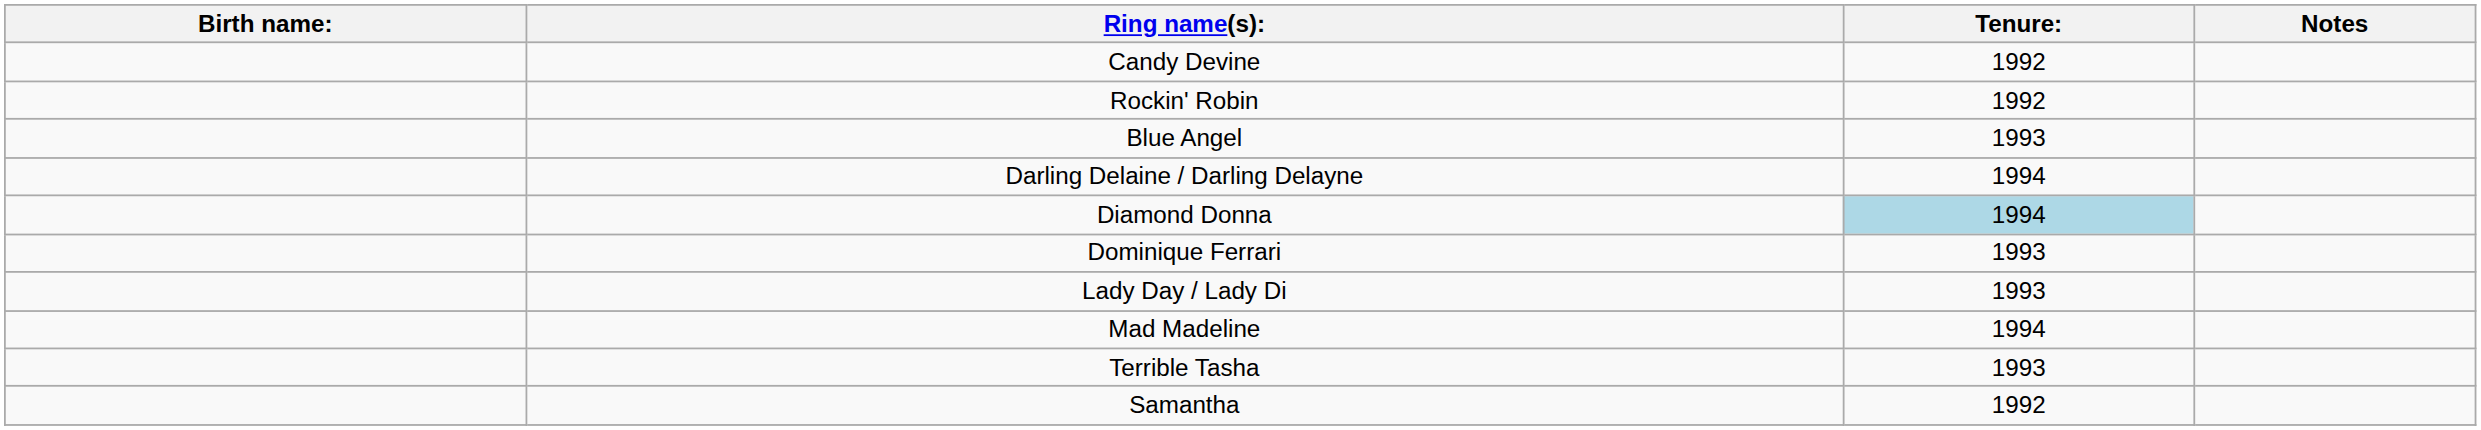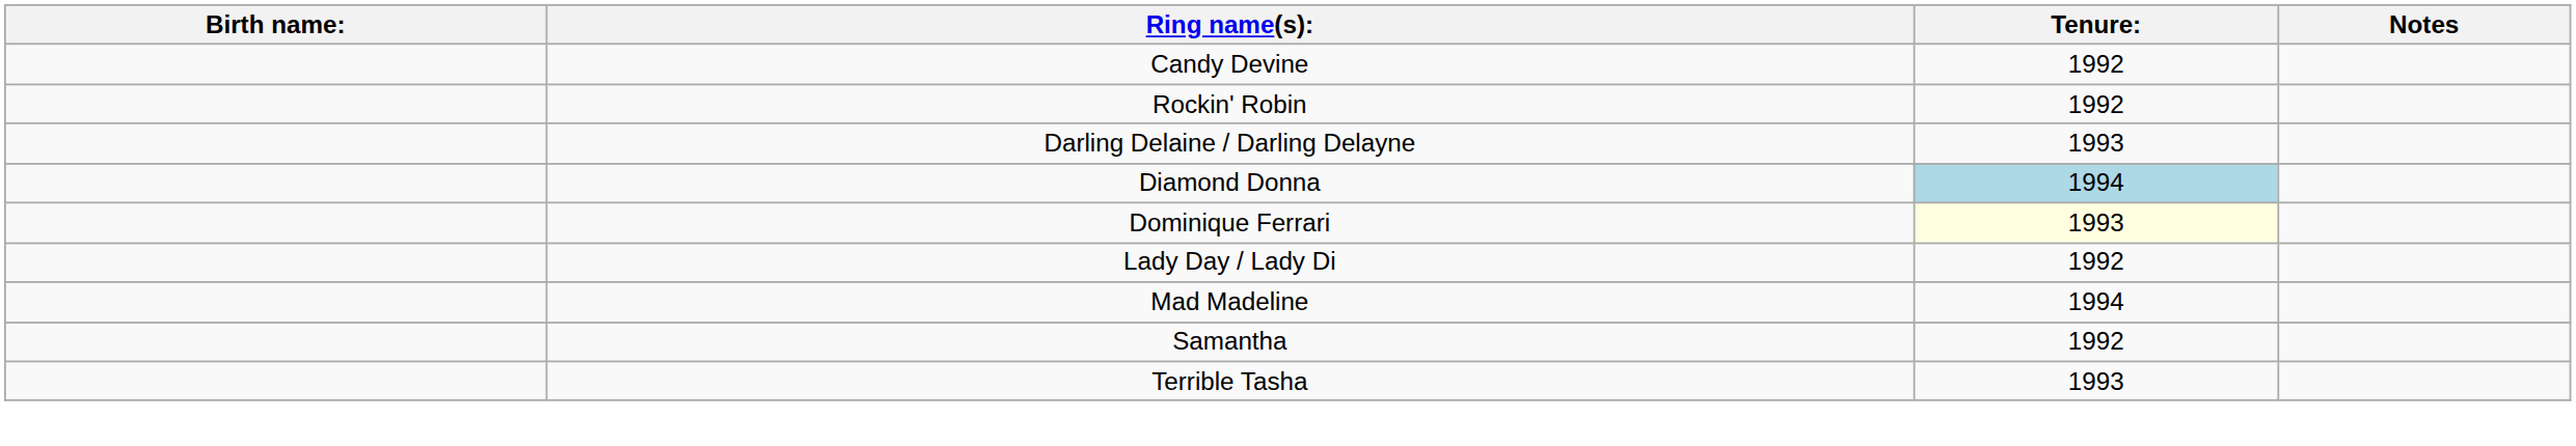- row: Blue Angel | 1993
Darling Delaine / Darling Delayne | Tenure:: 1994 -> 1993
Dominique Ferrari | Tenure:: no background -> lightyellow background
Lady Day / Lady Di | Tenure:: 1993 -> 1992
rows swapped: Samantha <-> Terrible Tasha
